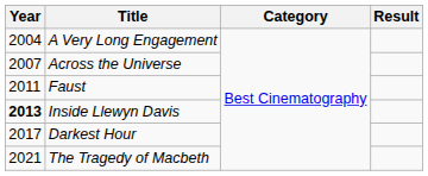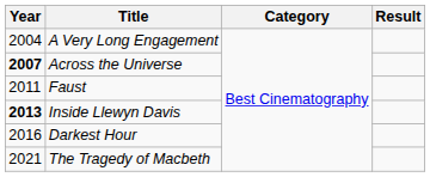Across the Universe | Year: normal -> bold
Darkest Hour | Year: 2017 -> 2016
